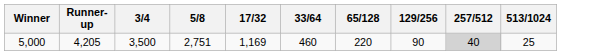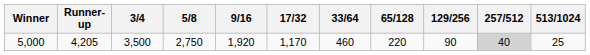+ column: 9/16 | 1,920
5,000 | 5/8: 2,751 -> 2,750
5,000 | 17/32: 1,169 -> 1,170
